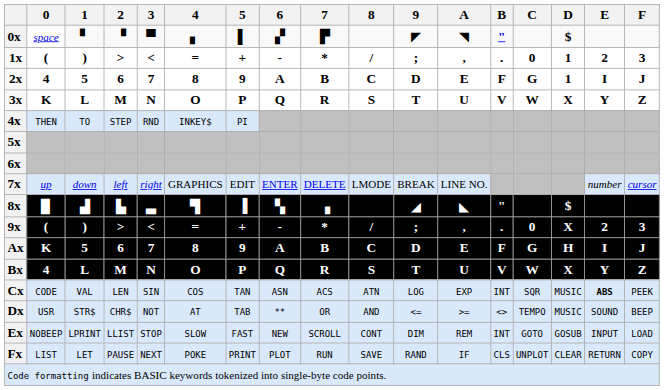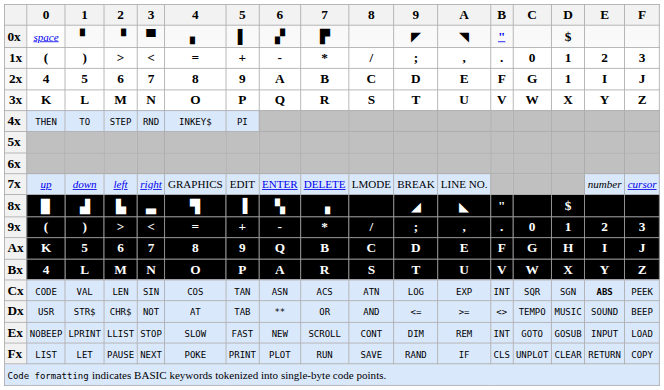9x | D: X -> 1
Ax | 6: A -> Q
Bx | 6: Q -> A
Cx | D: MUSIC -> SGN
